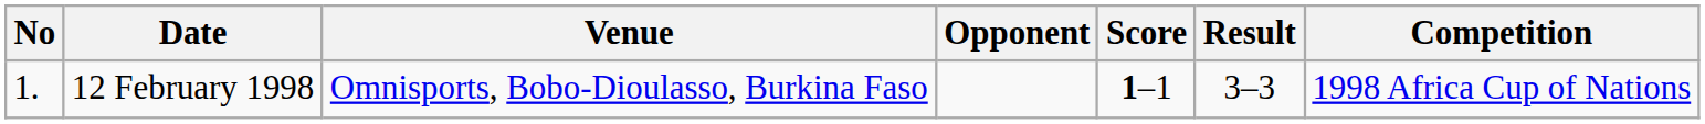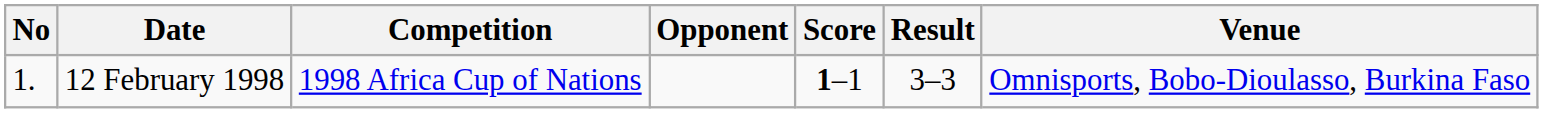columns swapped: Venue <-> Competition
